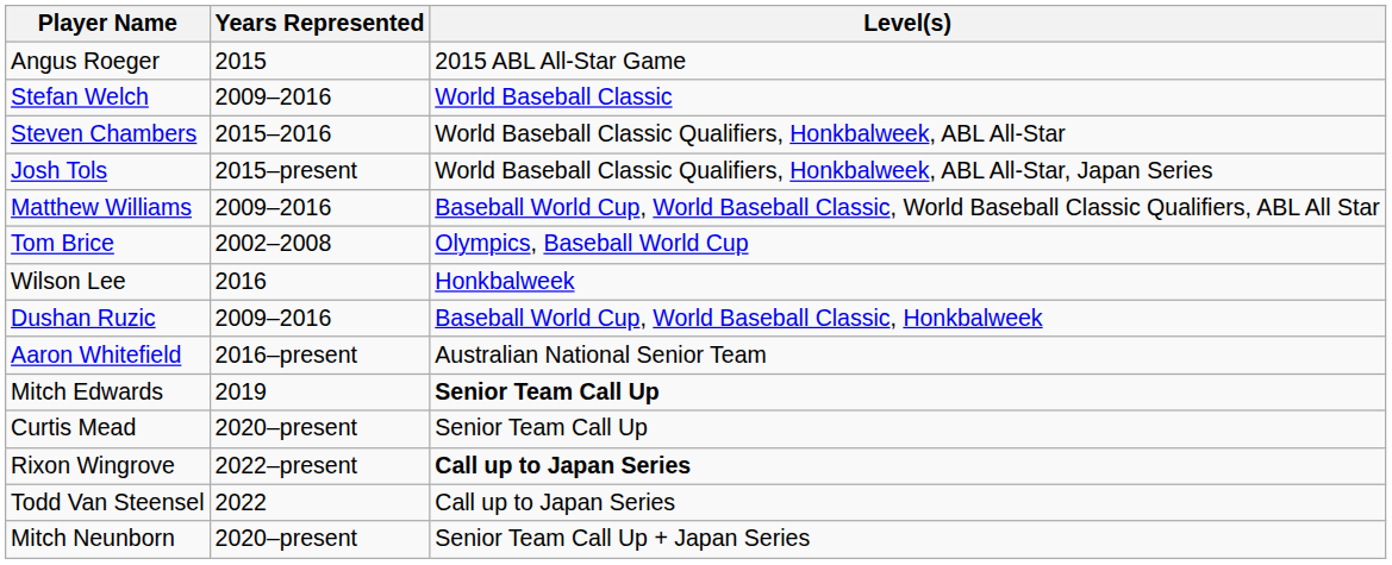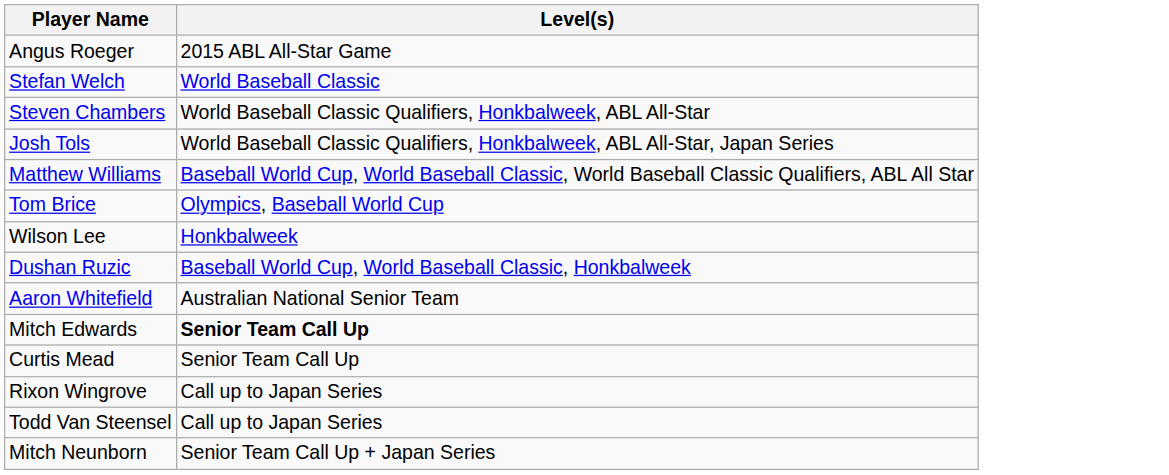- column: Years Represented | 2015 | 2009–2016 | 2015–2016 | 2015–present | 2009–2016 | 2002–2008 | 2016 | 2009–2016 | 2016–present | 2019 | 2020–present | 2022–present | 2022 | 2020–present
Rixon Wingrove | Level(s): bold -> normal
